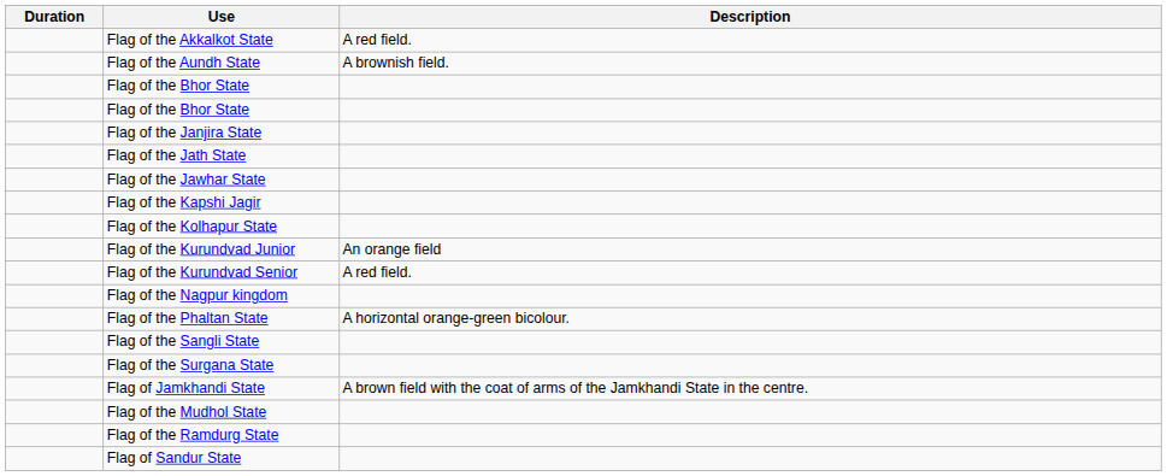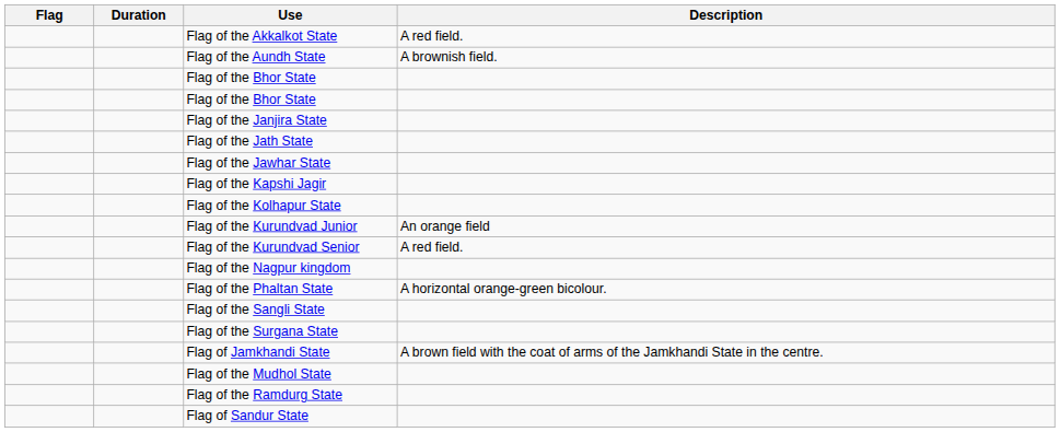+ column: Flag
